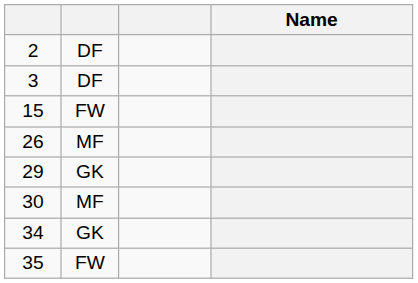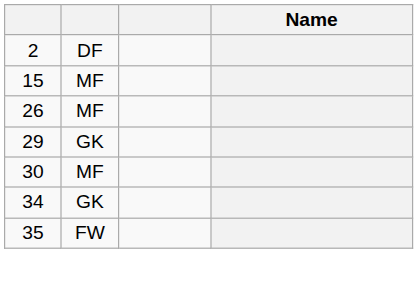- row: 3 | DF
15 | column 2: FW -> MF
